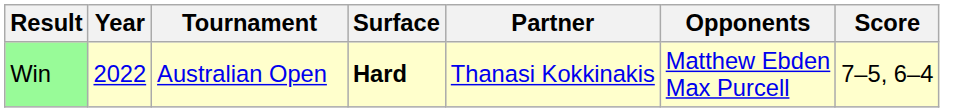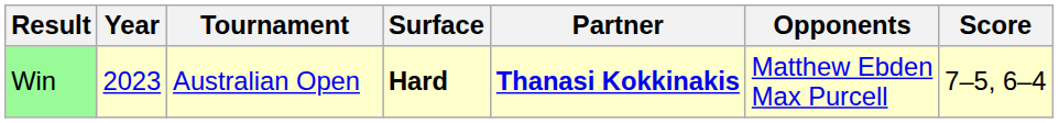Win | Year: 2022 -> 2023
Win | Partner: normal -> bold
